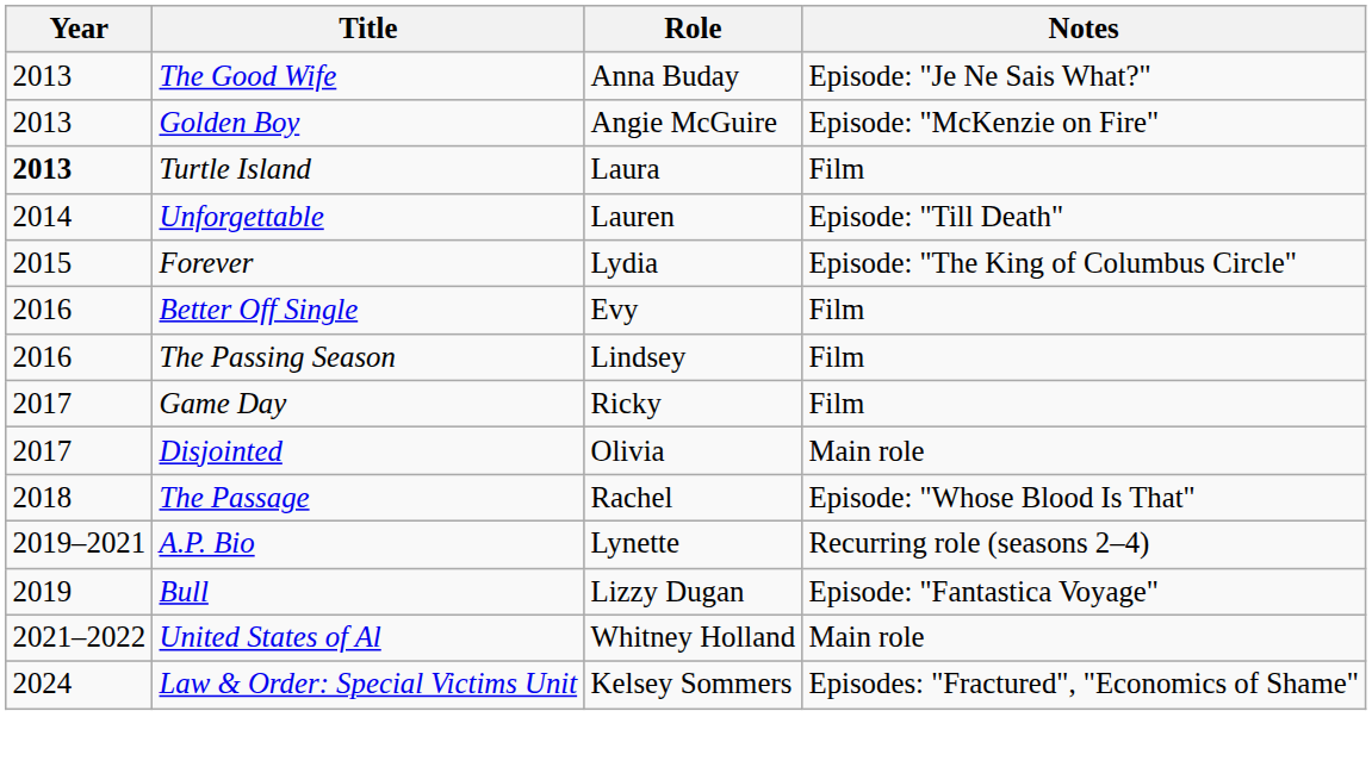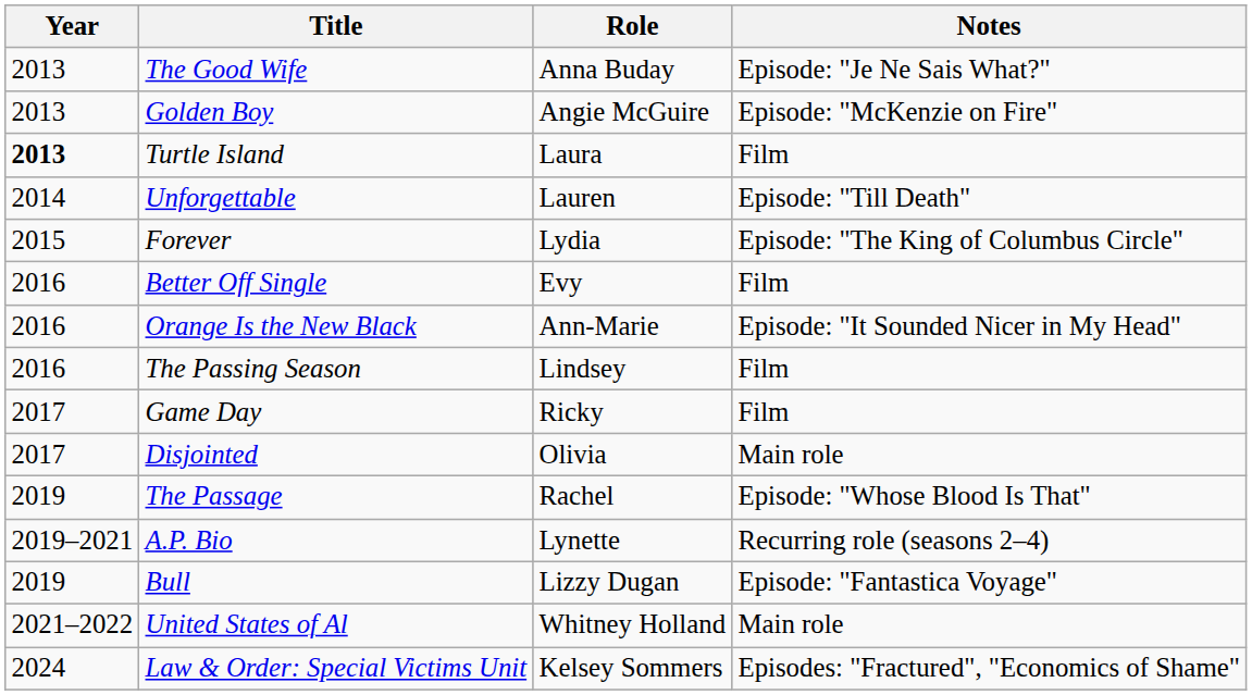+ row: 2016 | Orange Is the New Black | Ann-Marie | Episode: "It Sounded Nicer in My Head"
The Passage | Year: 2018 -> 2019
